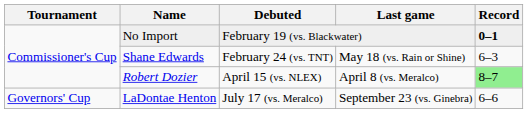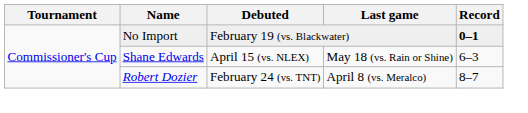Shane Edwards | Debuted: February 24 (vs. TNT) -> April 15 (vs. NLEX)
Robert Dozier | Debuted: April 15 (vs. NLEX) -> February 24 (vs. TNT)
Robert Dozier | Record: lightgreen background -> no background
- row: Governors' Cup | LaDontae Henton | July 17 (vs. Meralco) | September 23 (vs. Ginebra) | 6–6
